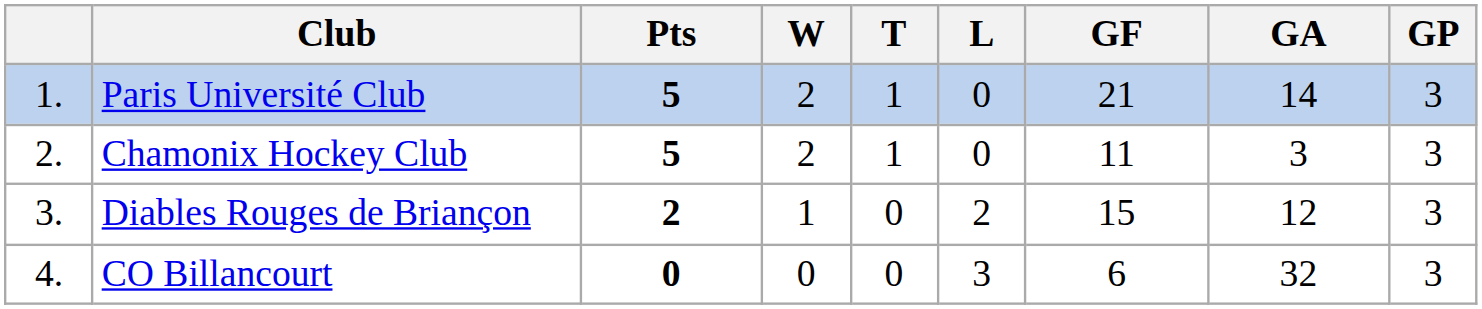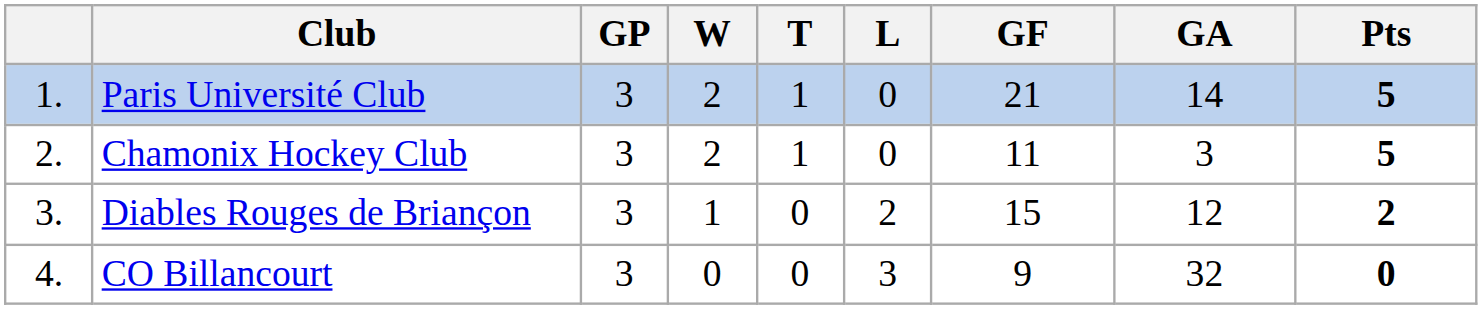columns swapped: GP <-> Pts
CO Billancourt | GF: 6 -> 9
